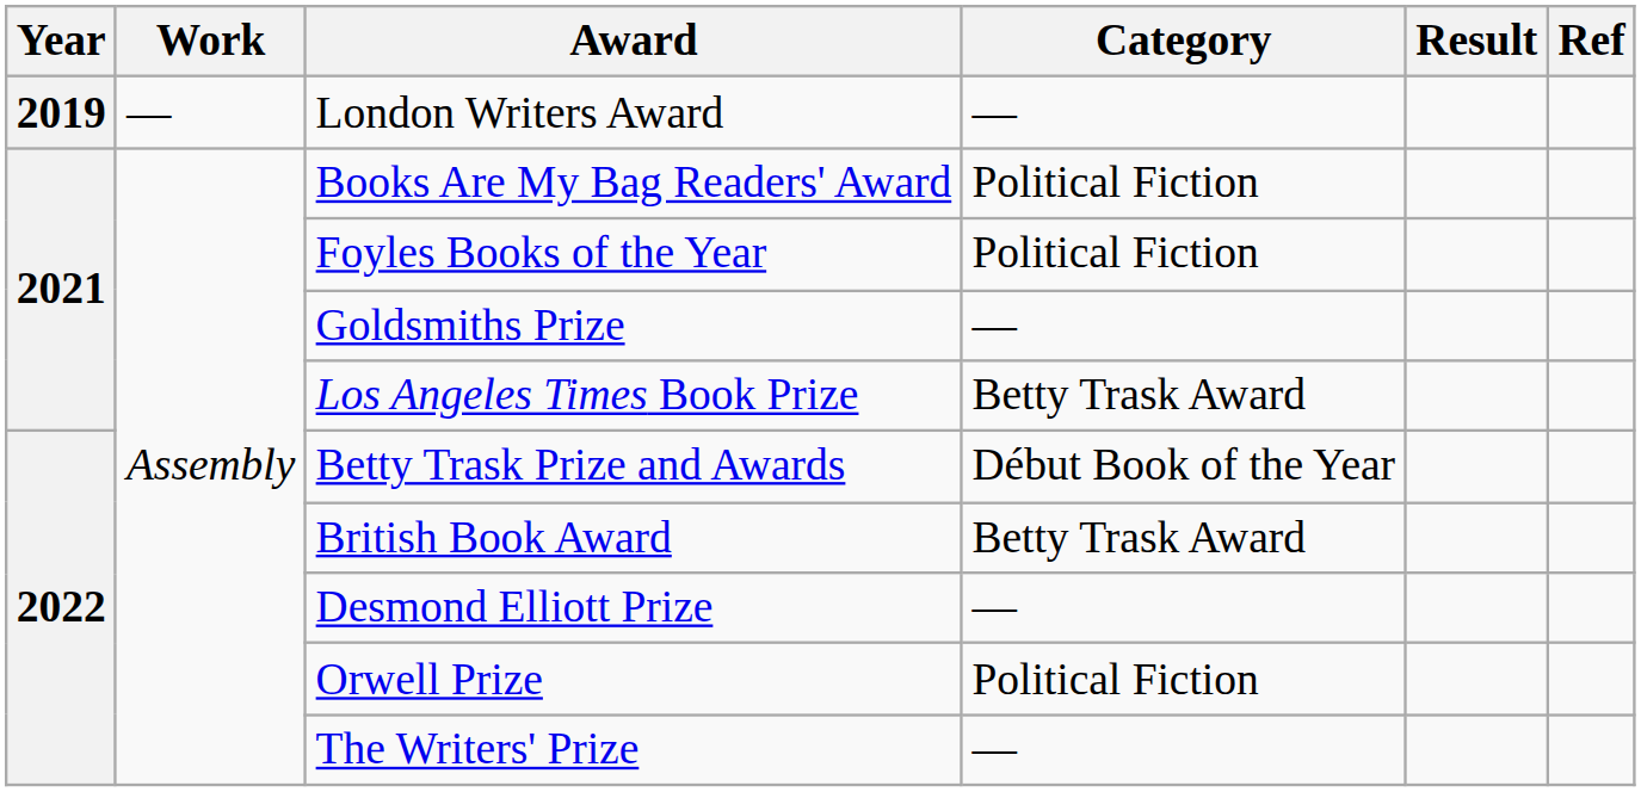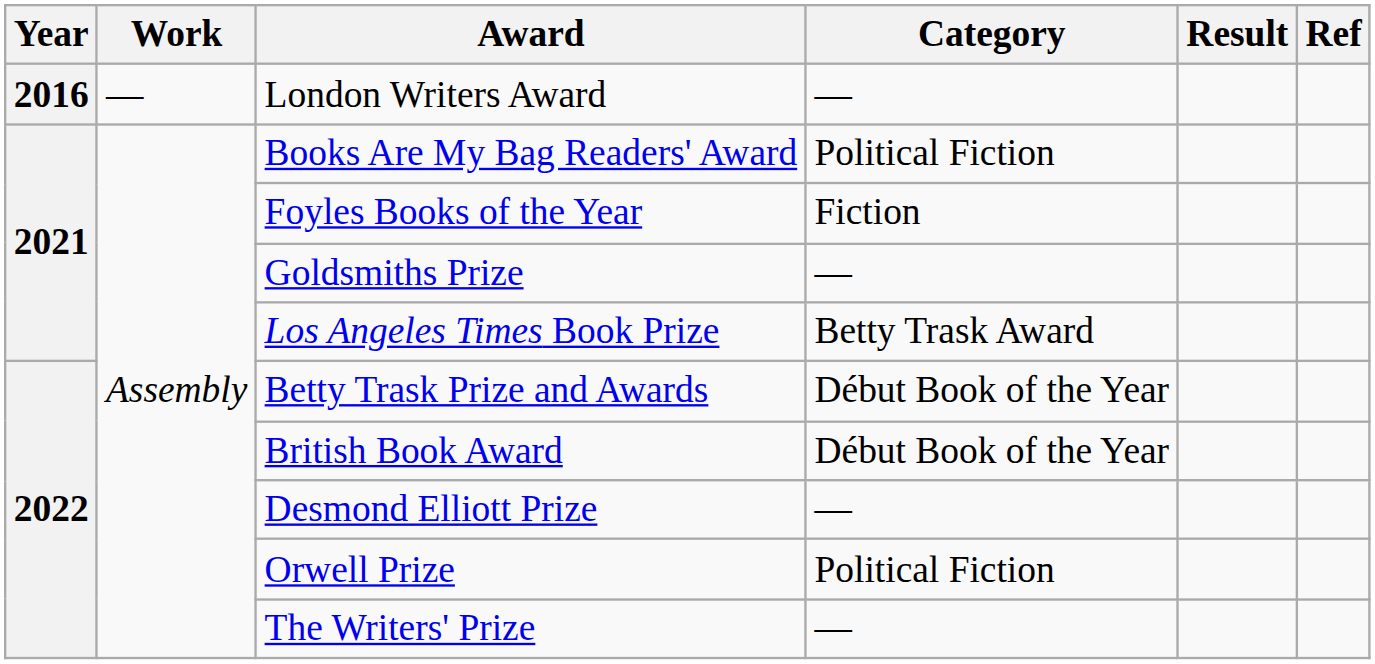London Writers Award | Year: 2019 -> 2016
Foyles Books of the Year | Category: Political Fiction -> Fiction
British Book Award | Category: Betty Trask Award -> Début Book of the Year
